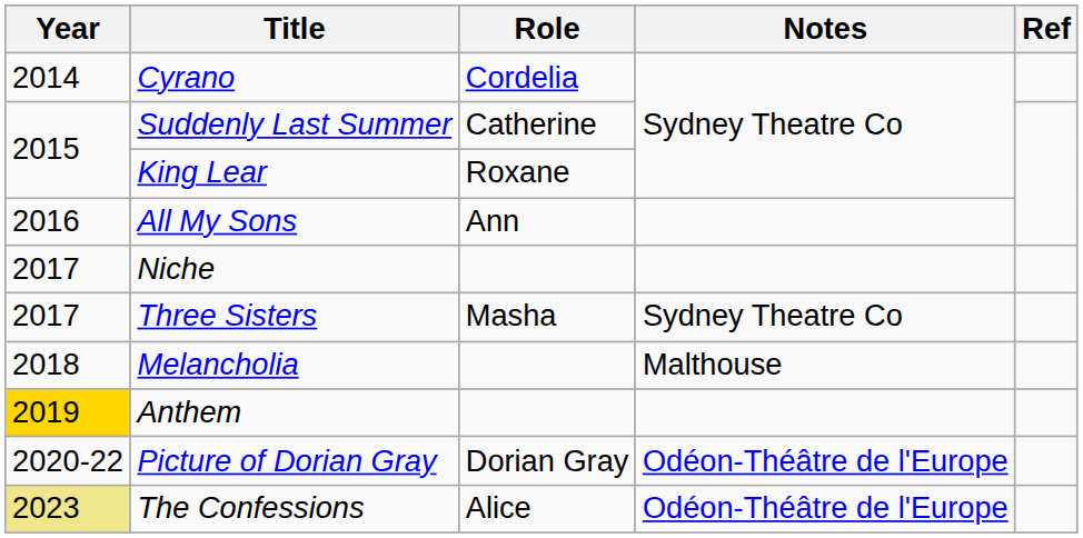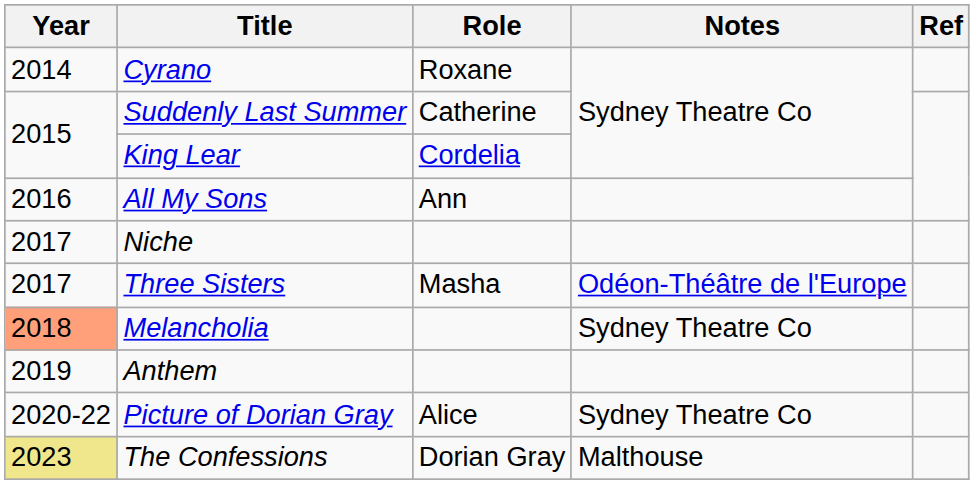Cyrano | Role: Cordelia -> Roxane
King Lear | Role: Roxane -> Cordelia
Three Sisters | Notes: Sydney Theatre Co -> Odéon-Théâtre de l'Europe
Melancholia | Year: no background -> lightsalmon background
Melancholia | Notes: Malthouse -> Sydney Theatre Co
Anthem | Year: gold background -> no background
Picture of Dorian Gray | Role: Dorian Gray -> Alice
Picture of Dorian Gray | Notes: Odéon-Théâtre de l'Europe -> Sydney Theatre Co
The Confessions | Role: Alice -> Dorian Gray
The Confessions | Notes: Odéon-Théâtre de l'Europe -> Malthouse
